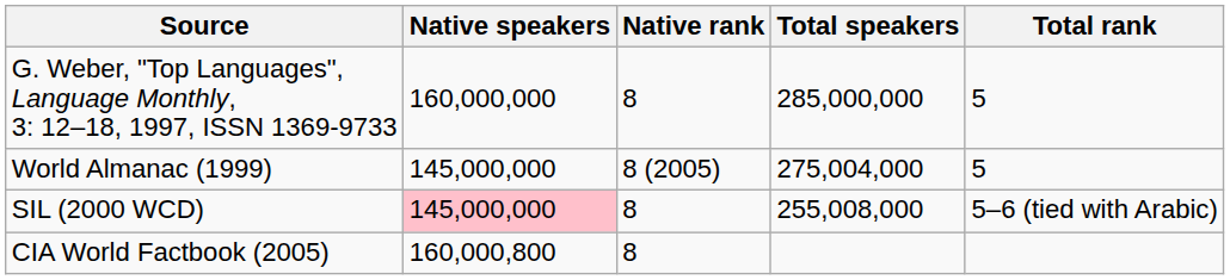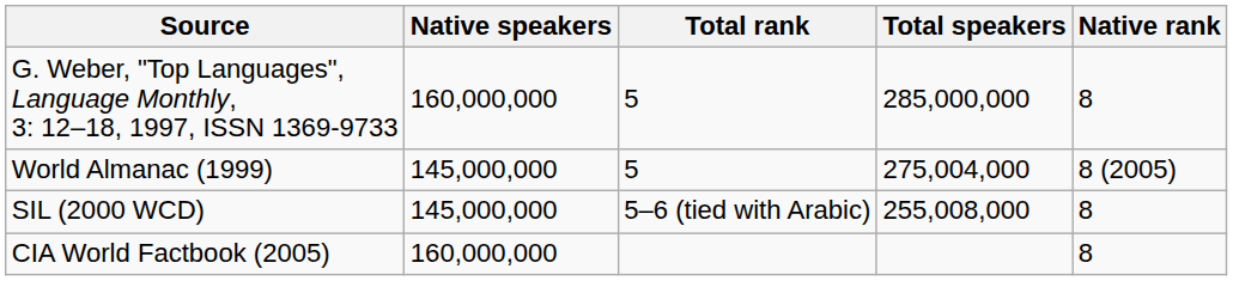columns swapped: Native rank <-> Total rank
SIL (2000 WCD) | Native speakers: pink background -> no background
CIA World Factbook (2005) | Native speakers: 160,000,800 -> 160,000,000
